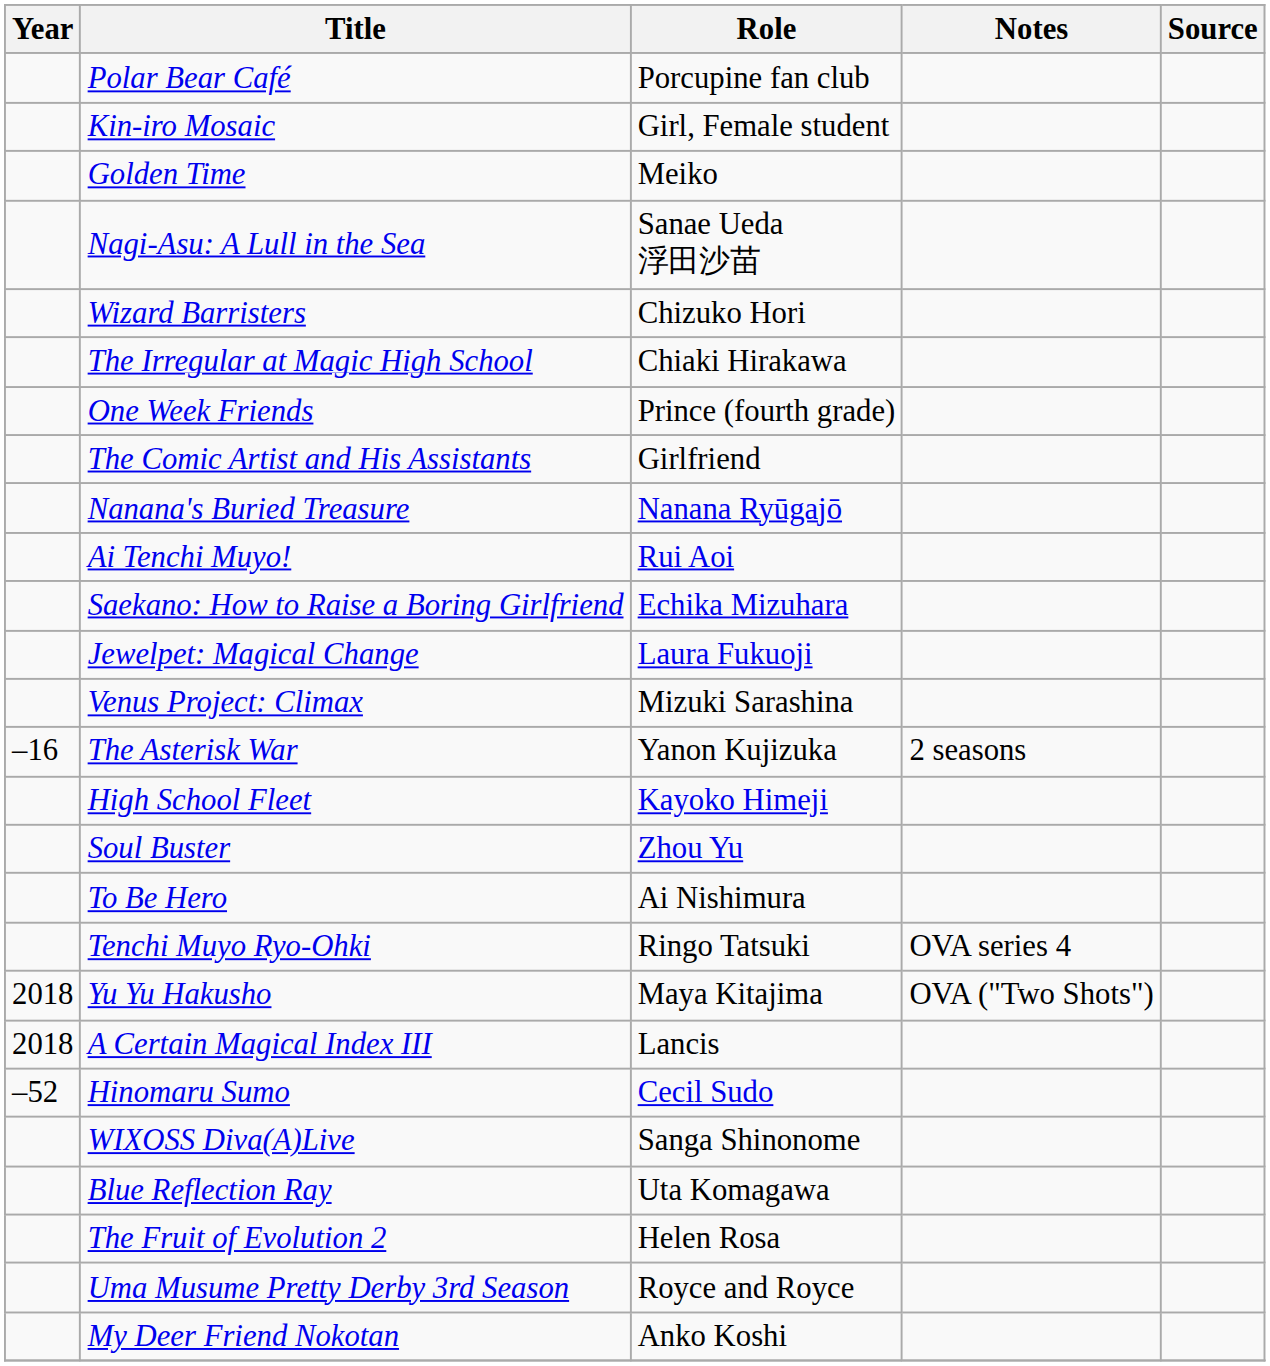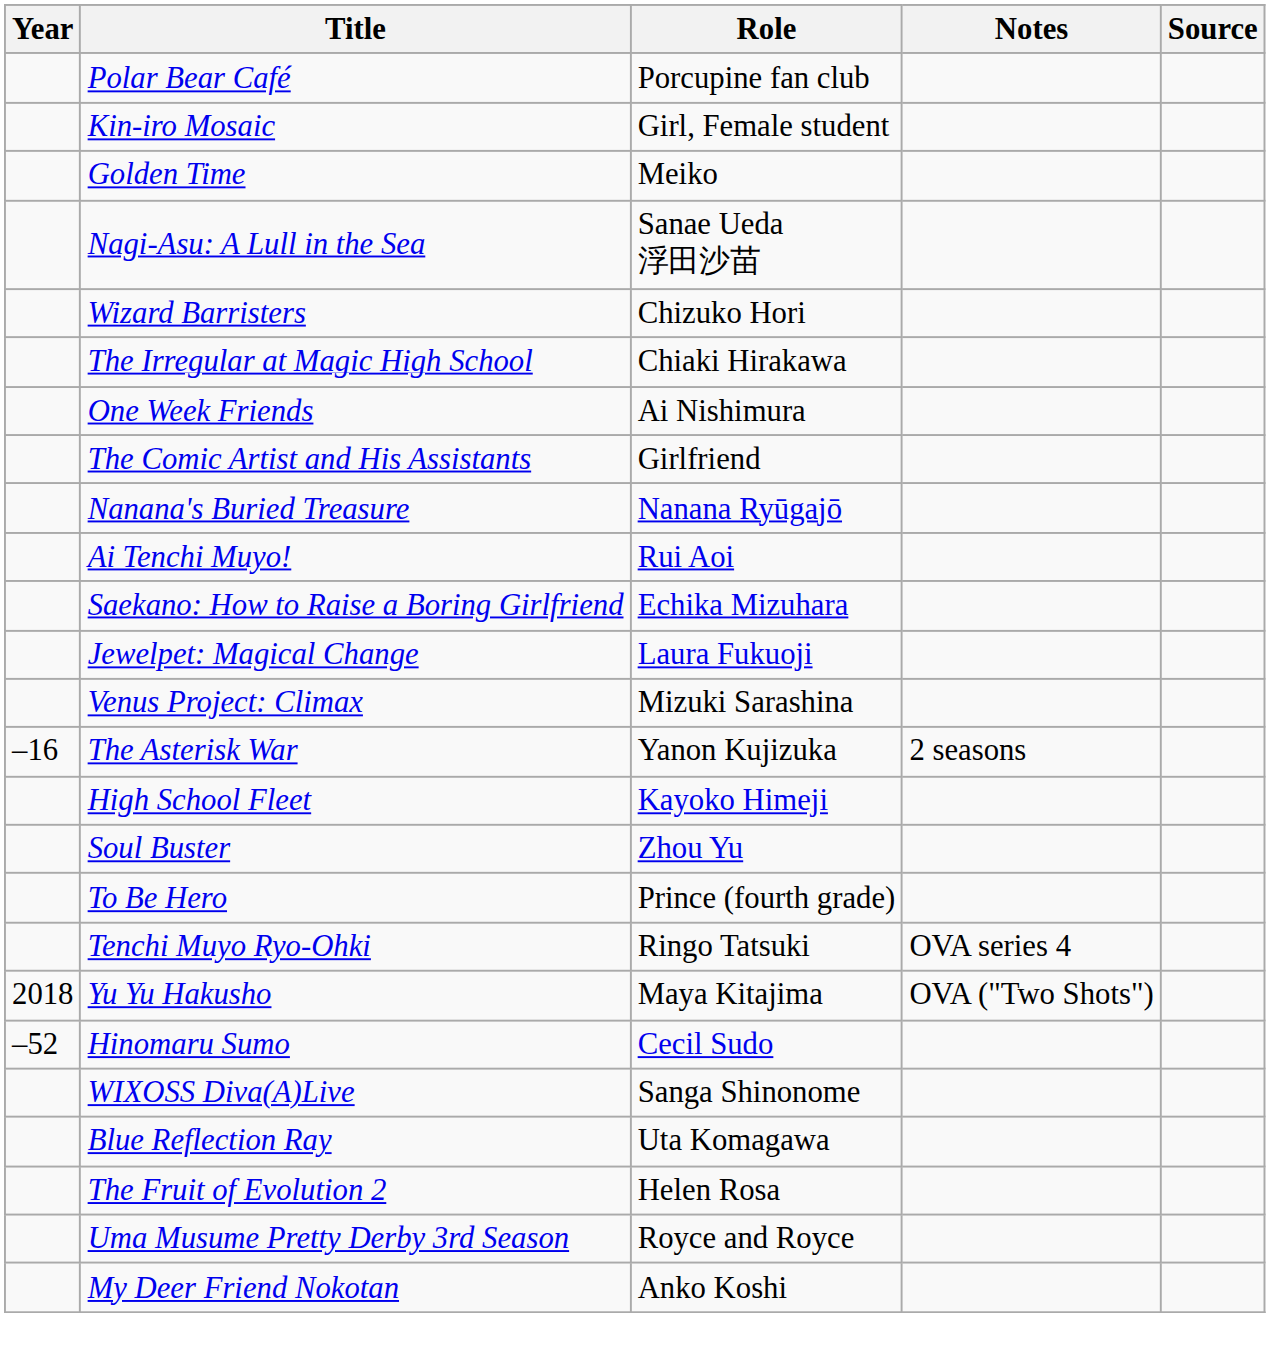One Week Friends | Role: Prince (fourth grade) -> Ai Nishimura
To Be Hero | Role: Ai Nishimura -> Prince (fourth grade)
- row: 2018 | A Certain Magical Index III | Lancis
